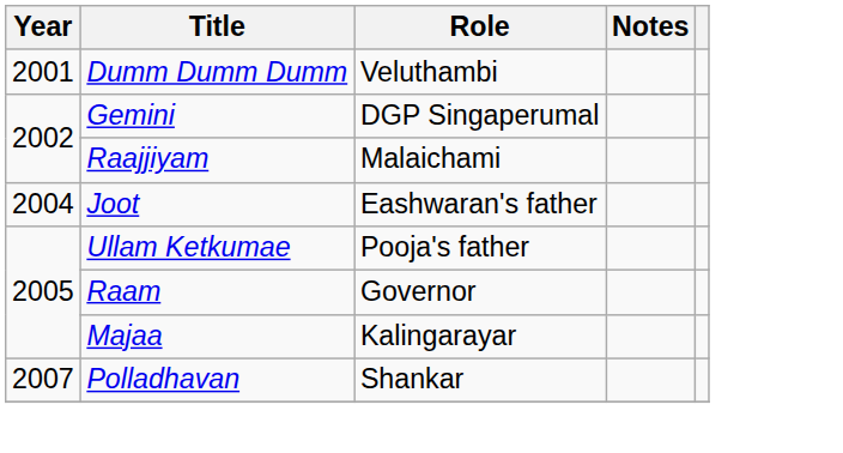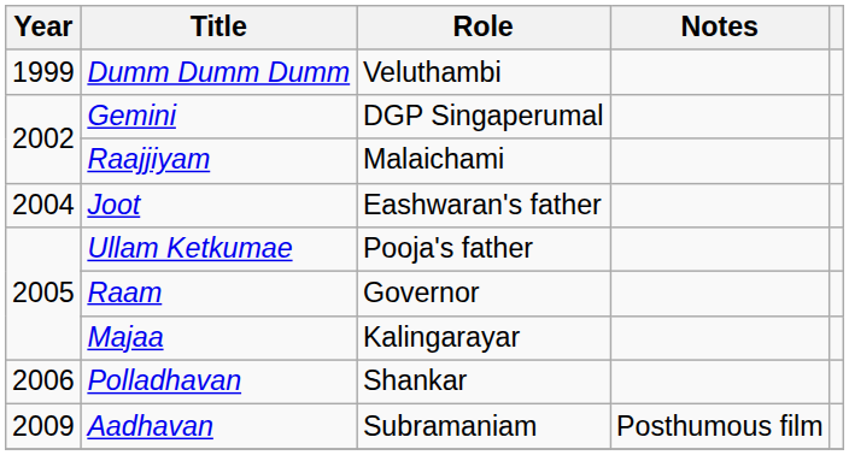Dumm Dumm Dumm | Year: 2001 -> 1999
Polladhavan | Year: 2007 -> 2006
+ row: 2009 | Aadhavan | Subramaniam | Posthumous film
